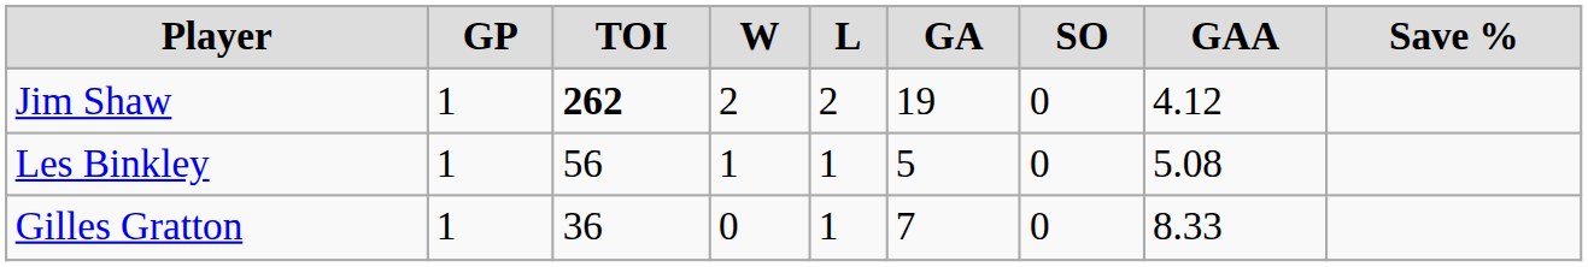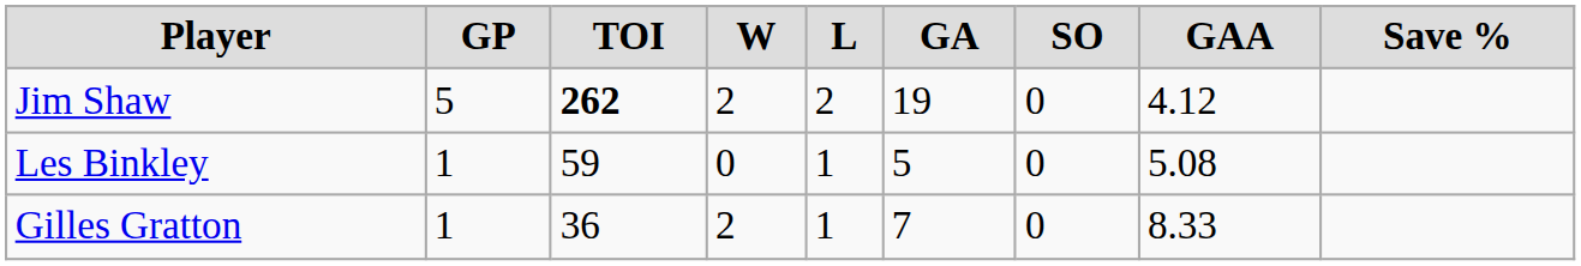Jim Shaw | GP: 1 -> 5
Les Binkley | TOI: 56 -> 59
Les Binkley | W: 1 -> 0
Gilles Gratton | W: 0 -> 2
